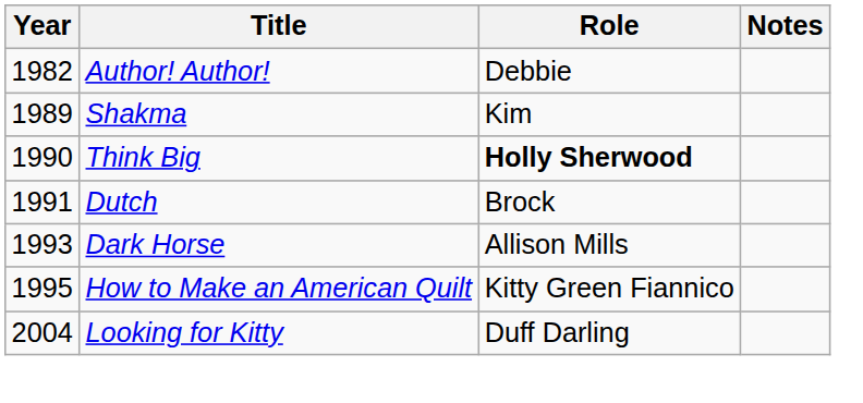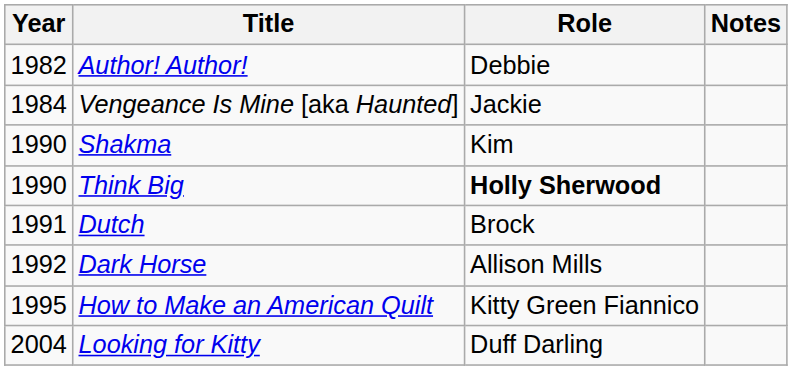+ row: 1984 | Vengeance Is Mine [aka Haunted] | Jackie
Shakma | Year: 1989 -> 1990
Dark Horse | Year: 1993 -> 1992
